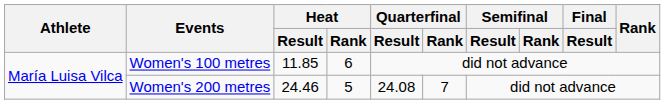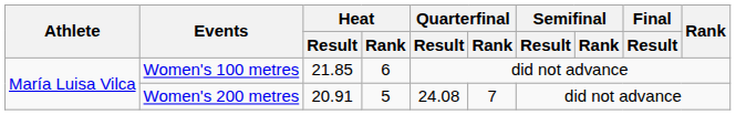Women's 100 metres | Heat / Result: 11.85 -> 21.85
Women's 200 metres | Heat / Result: 24.46 -> 20.91
